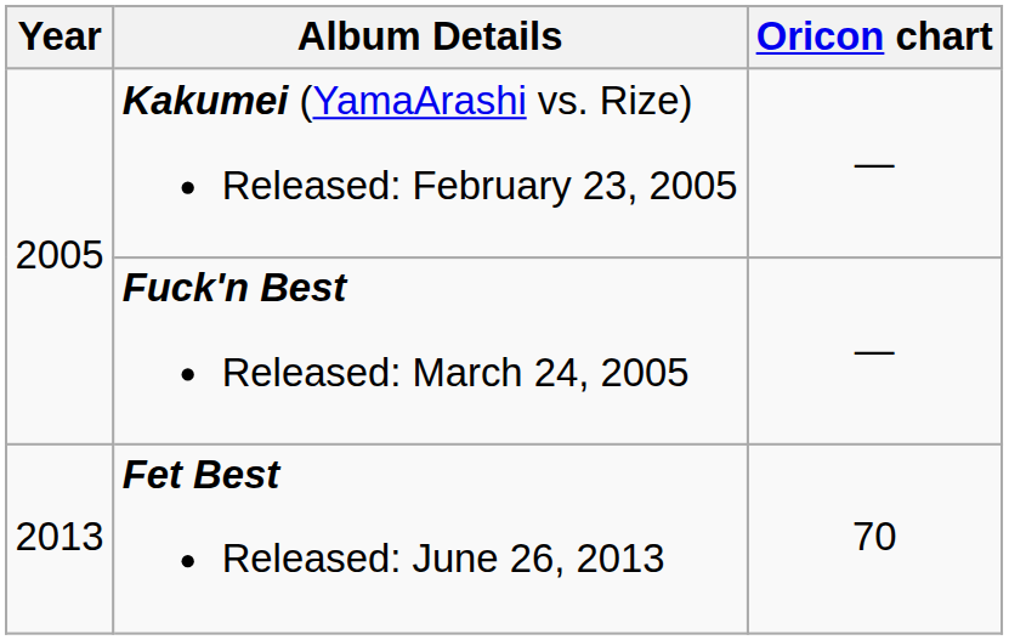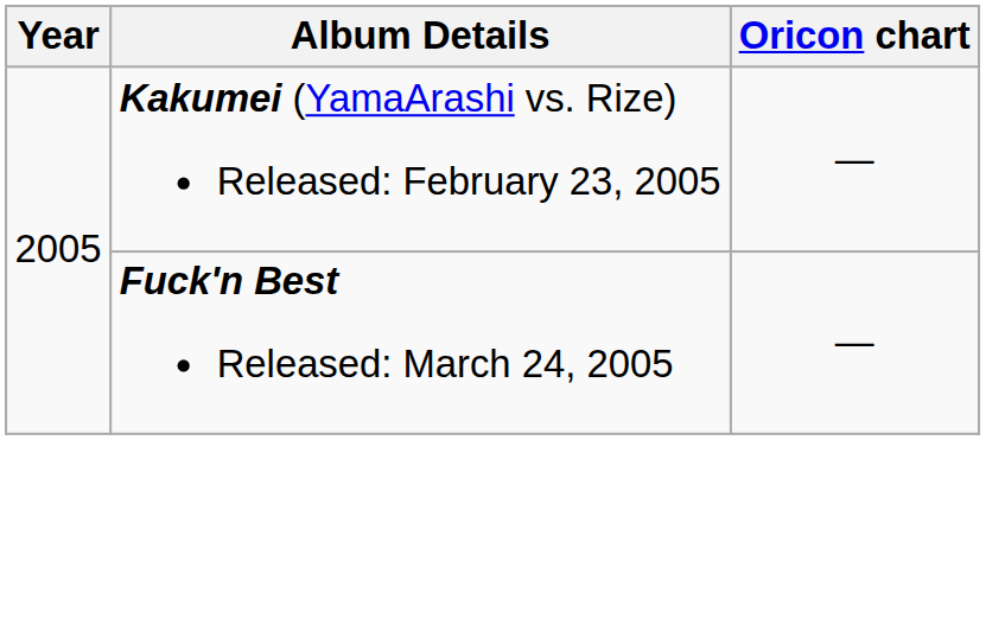- row: 2013 | Fet Best Released: June 26, 2013 | 70
